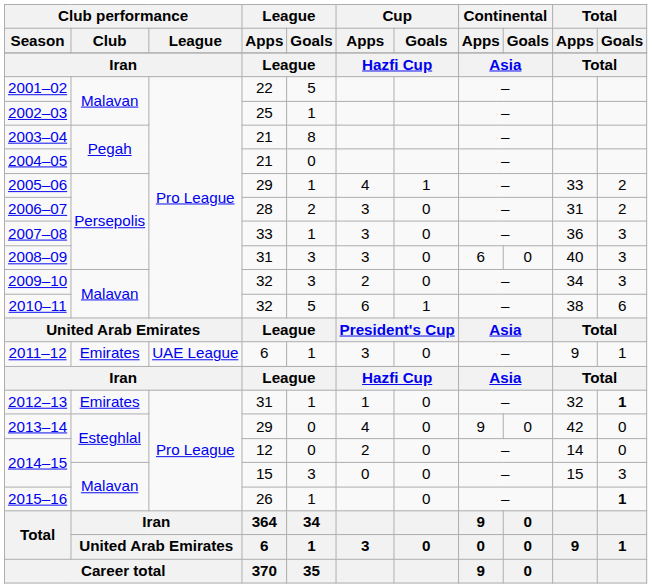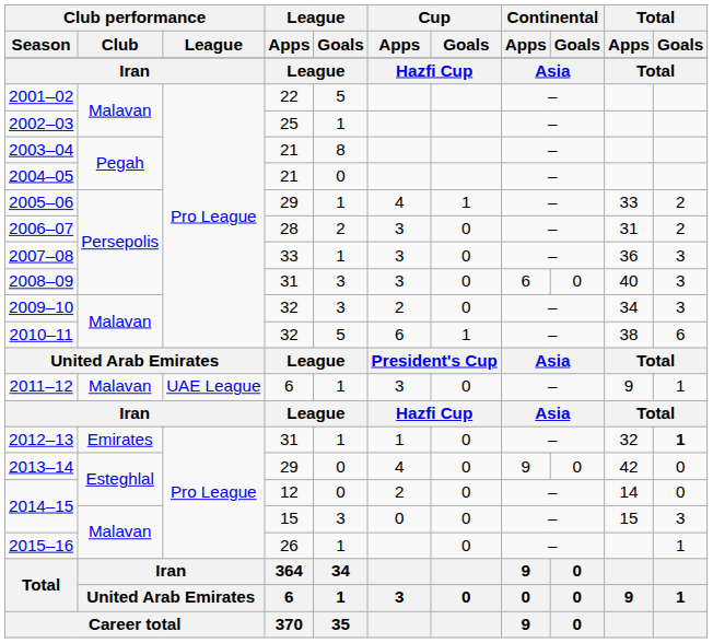2011–12 | Club performance / Club: Emirates -> Malavan
2015–16 | Total / Goals: bold -> normal
